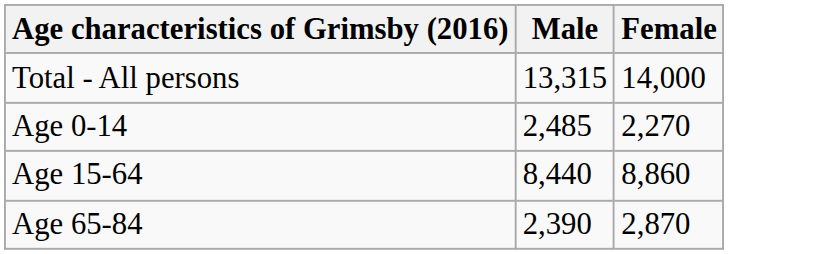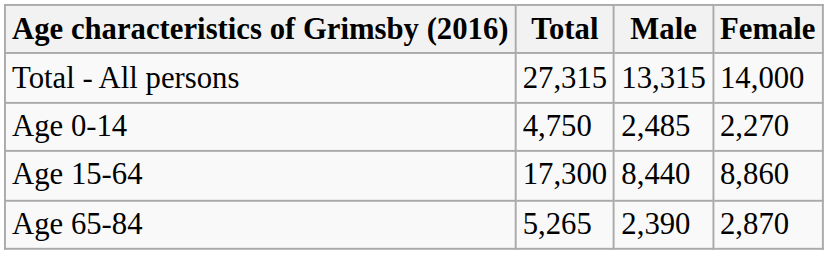+ column: Total | 27,315 | 4,750 | 17,300 | 5,265
